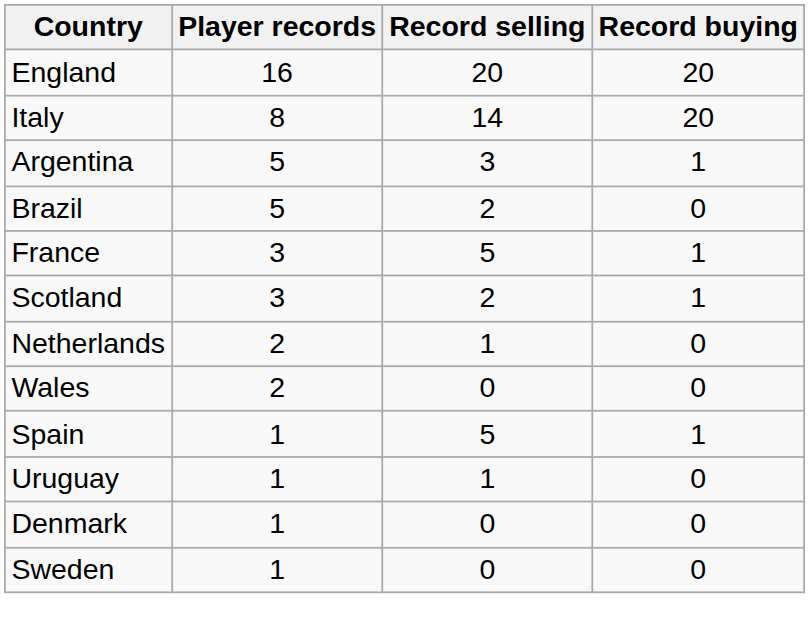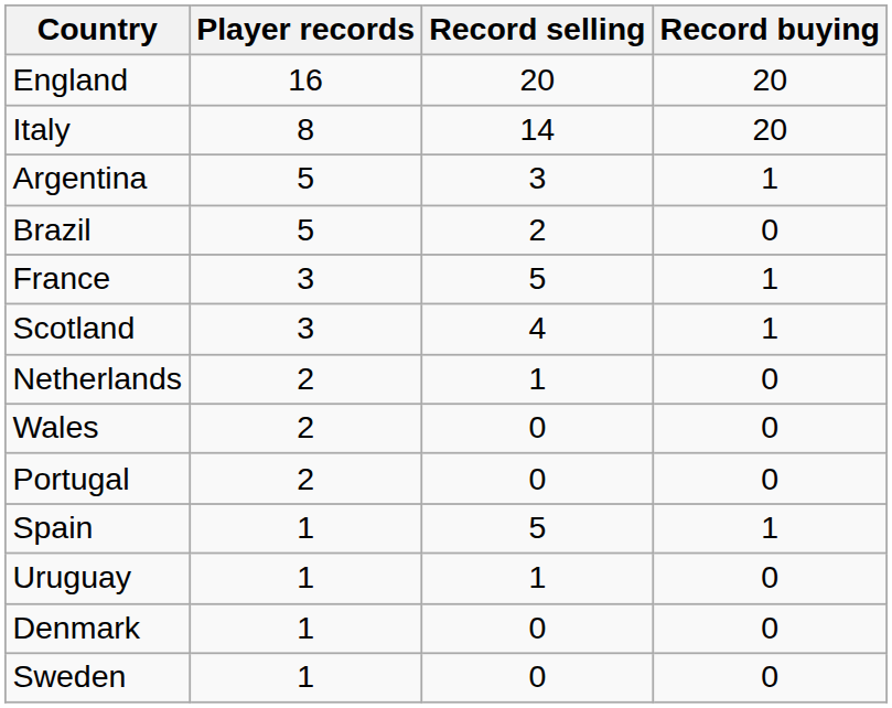Scotland | Record selling: 2 -> 4
+ row: Portugal | 2 | 0 | 0
